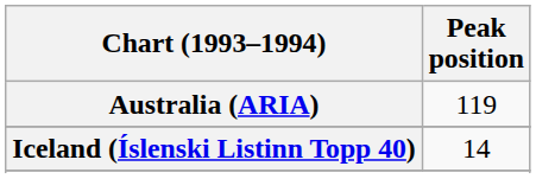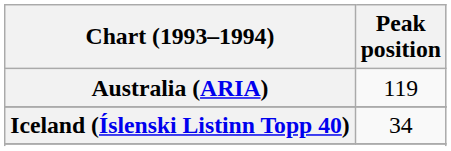Iceland (Íslenski Listinn Topp 40) | Peak position: 14 -> 34
